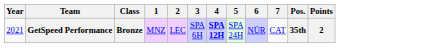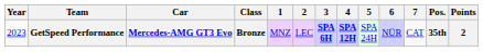+ column: Car | Mercedes-AMG GT3 Evo
GetSpeed Performance | Year: 2021 -> 2023
GetSpeed Performance | 3: normal -> bold
